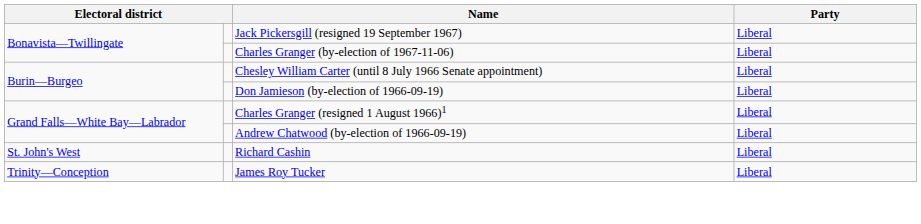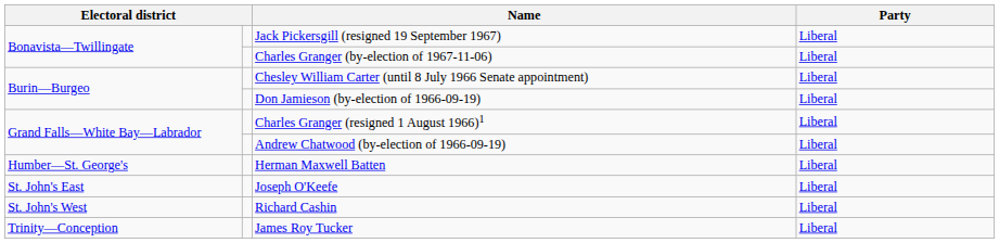+ row: Humber—St. George's | Herman Maxwell Batten | Liberal
+ row: St. John's East | Joseph O'Keefe | Liberal
